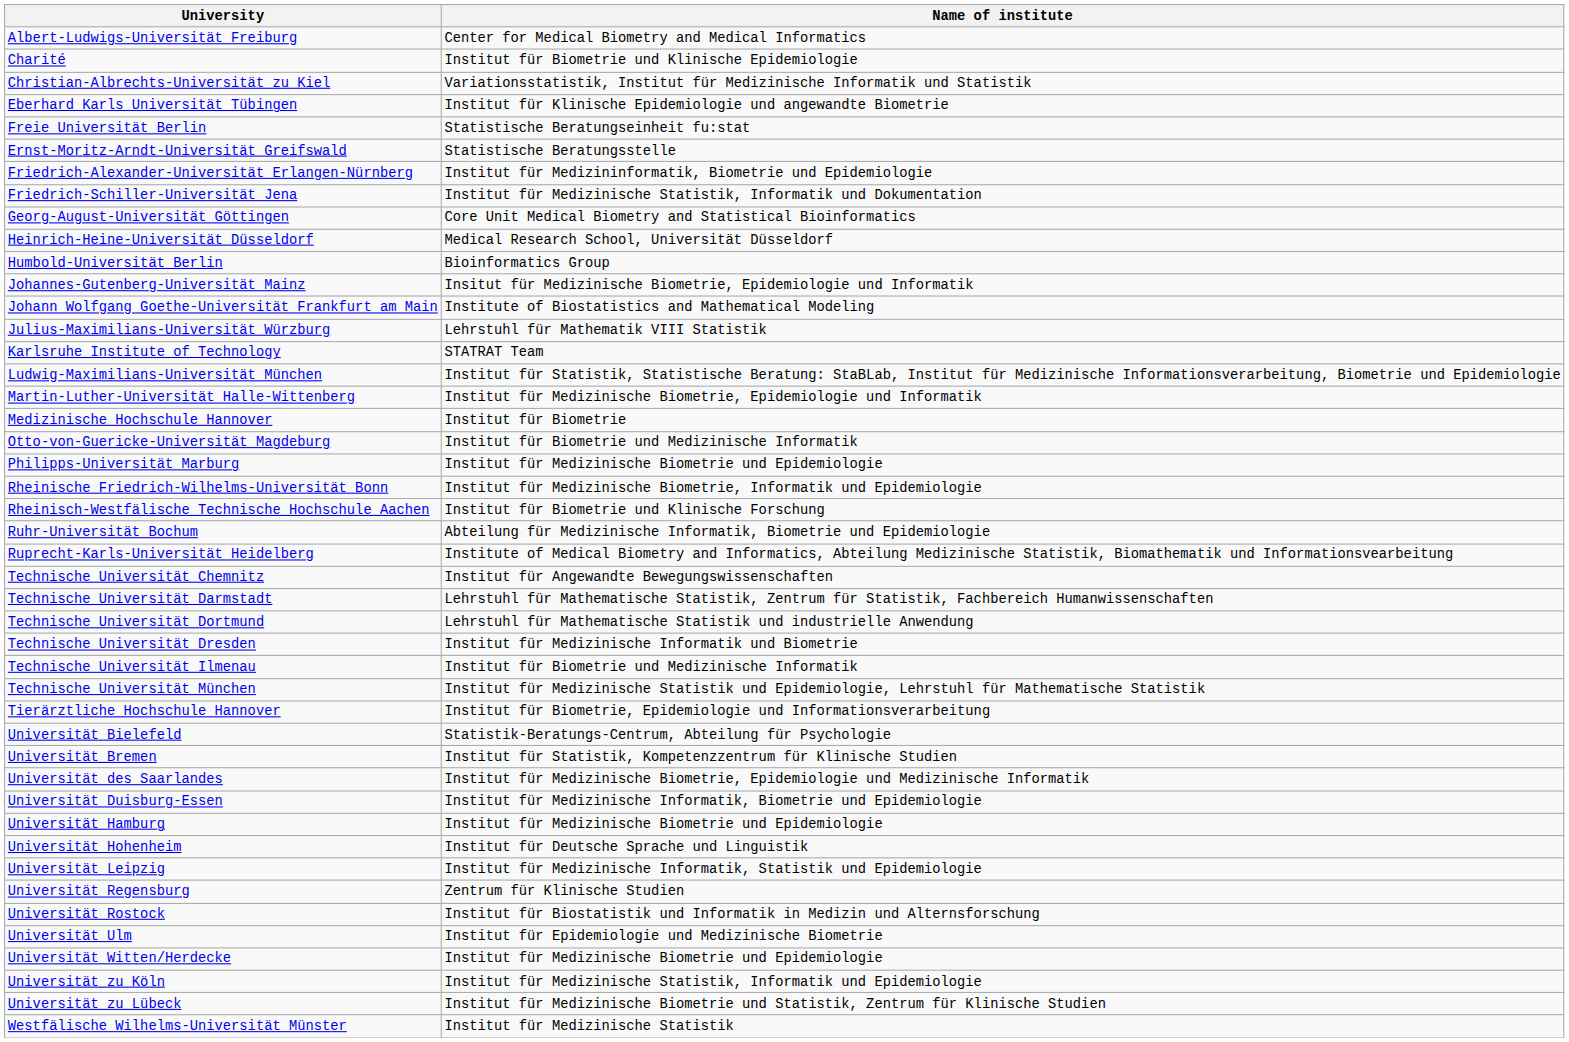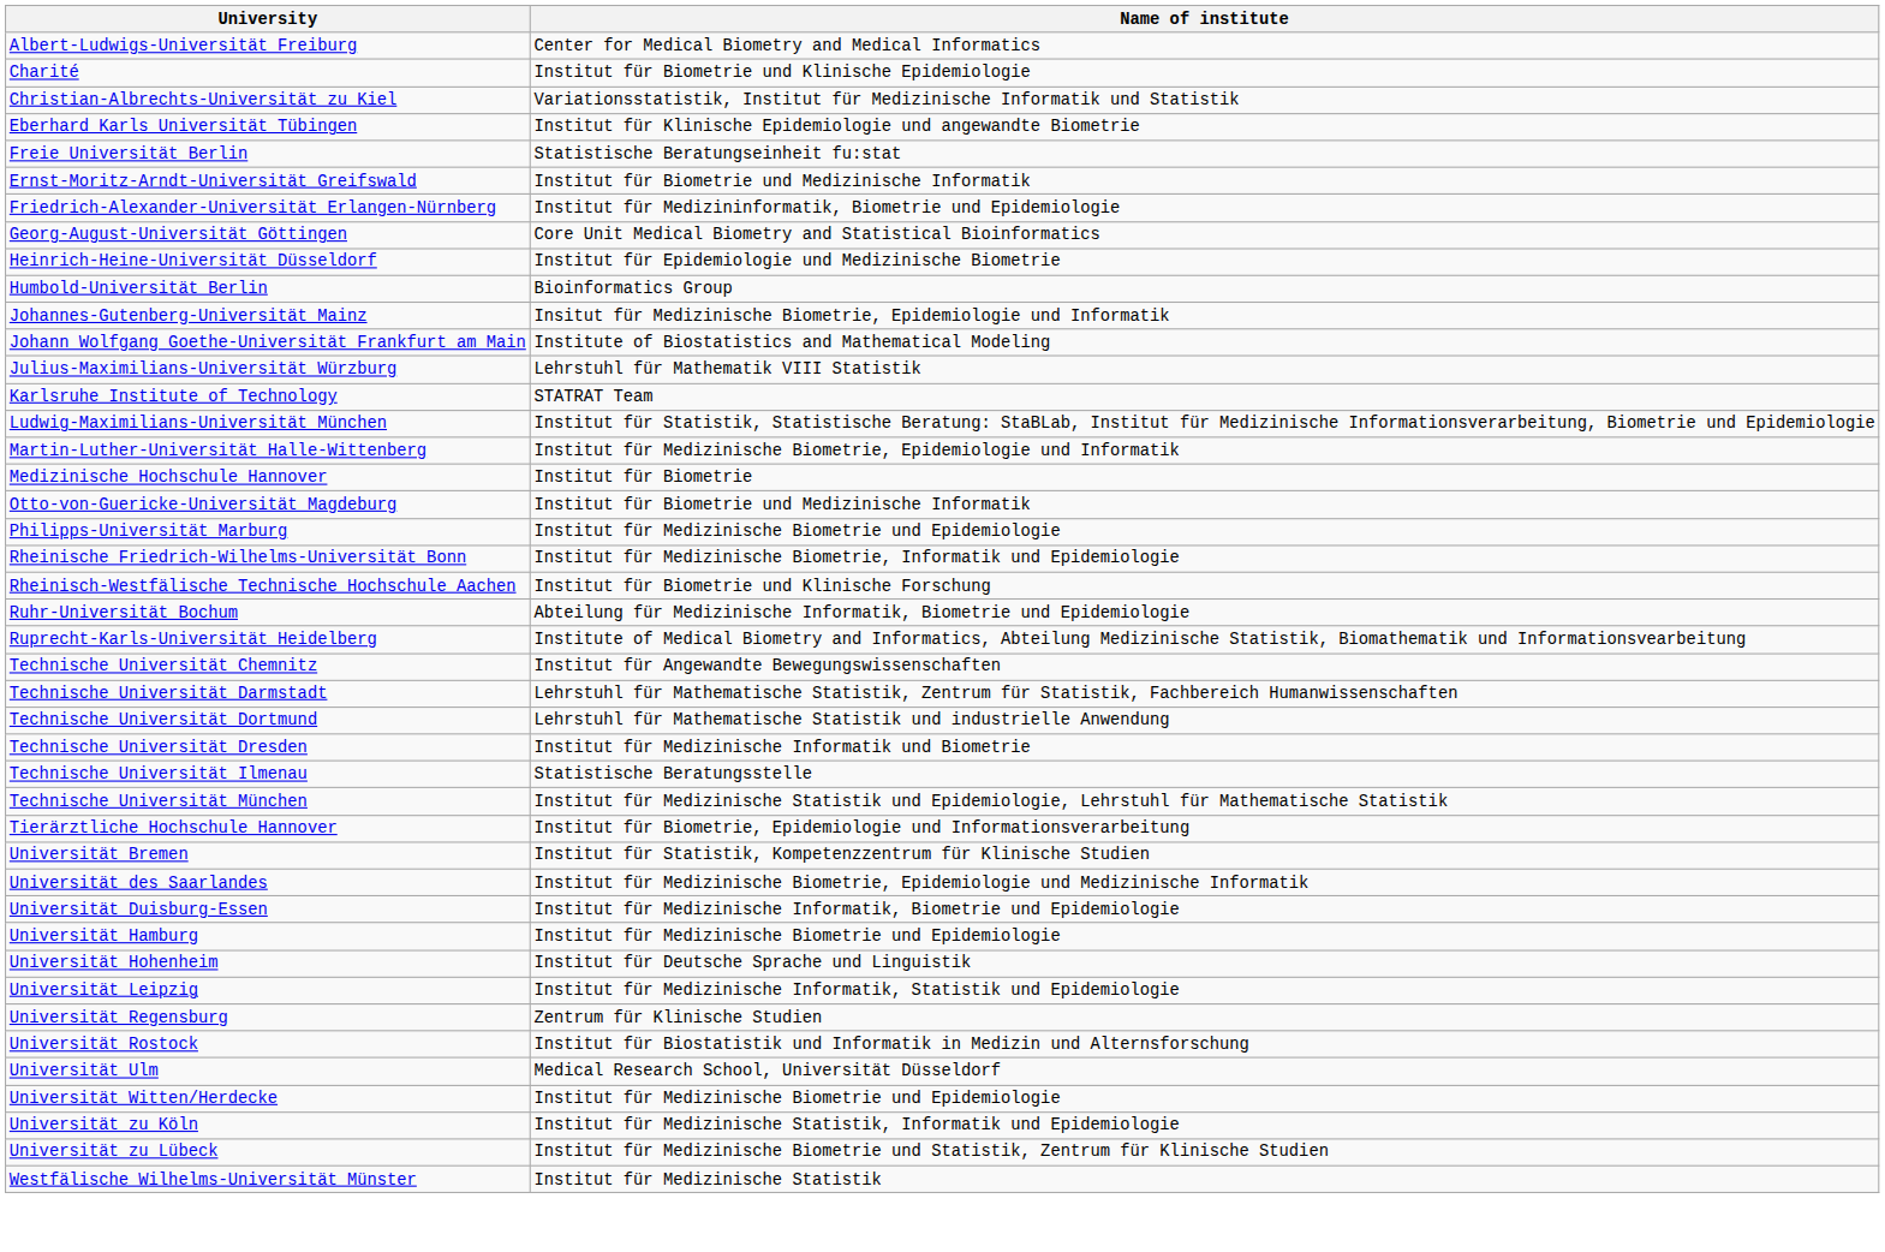Ernst-Moritz-Arndt-Universität Greifswald | Name of institute: Statistische Beratungsstelle -> Institut für Biometrie und Medizinische Informatik
- row: Friedrich-Schiller-Universität Jena | Institut für Medizinische Statistik, Informatik und Dokumentation
Heinrich-Heine-Universität Düsseldorf | Name of institute: Medical Research School, Universität Düsseldorf -> Institut für Epidemiologie und Medizinische Biometrie
Technische Universität Ilmenau | Name of institute: Institut für Biometrie und Medizinische Informatik -> Statistische Beratungsstelle
- row: Universität Bielefeld | Statistik-Beratungs-Centrum, Abteilung für Psychologie
Universität Ulm | Name of institute: Institut für Epidemiologie und Medizinische Biometrie -> Medical Research School, Universität Düsseldorf
